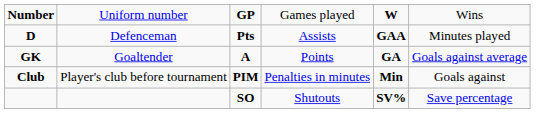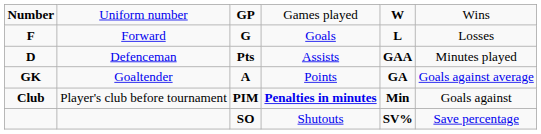+ row: F | Forward | G | Goals | L | Losses
Player's club before tournament | column 4: normal -> bold
